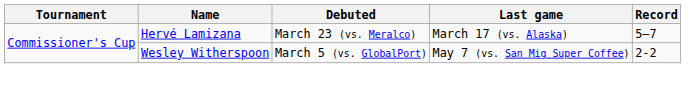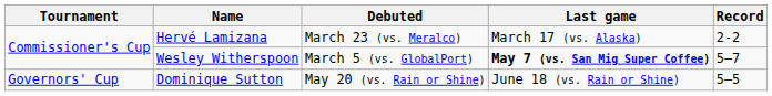Hervé Lamizana | Record: 5–7 -> 2-2
Wesley Witherspoon | Last game: normal -> bold
Wesley Witherspoon | Record: 2-2 -> 5–7
+ row: Governors' Cup | Dominique Sutton | May 20 (vs. Rain or Shine) | June 18 (vs. Rain or Shine) | 5–5
